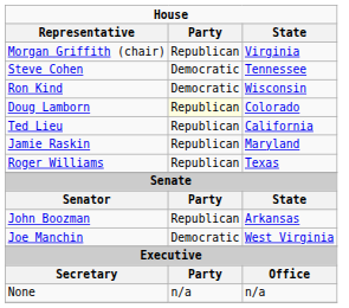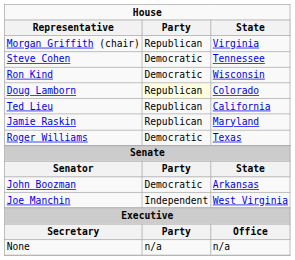Roger Williams | Party: Republican -> Democratic
John Boozman | Party: Republican -> Democratic
Joe Manchin | Party: Democratic -> Independent
